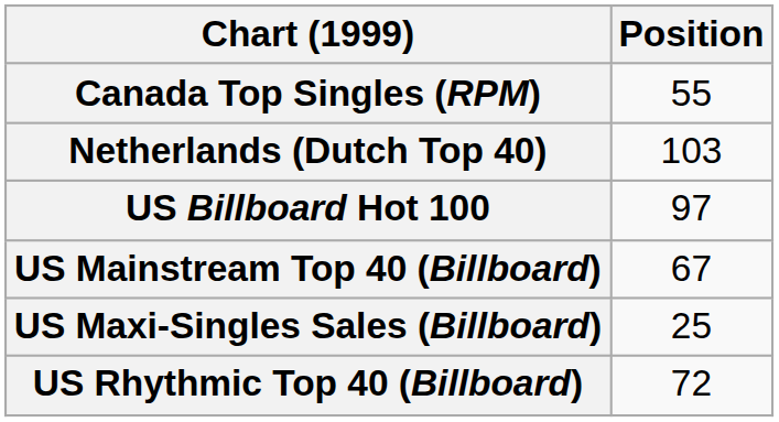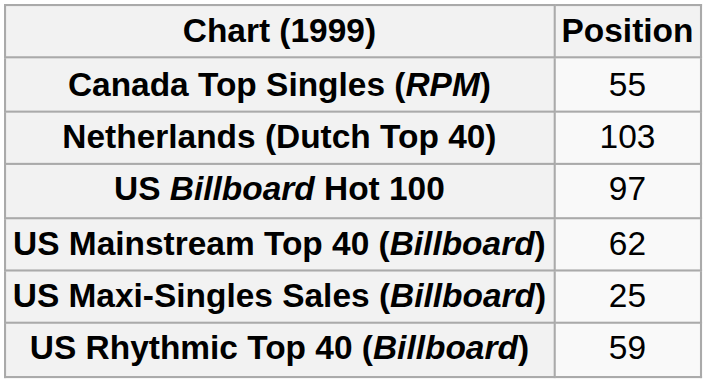US Mainstream Top 40 (Billboard) | Position: 67 -> 62
US Rhythmic Top 40 (Billboard) | Position: 72 -> 59
